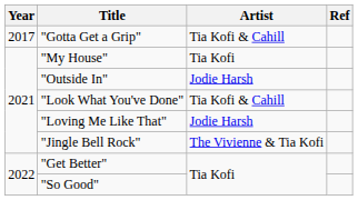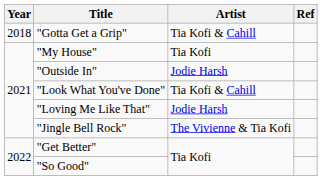"Gotta Get a Grip" | Year: 2017 -> 2018
